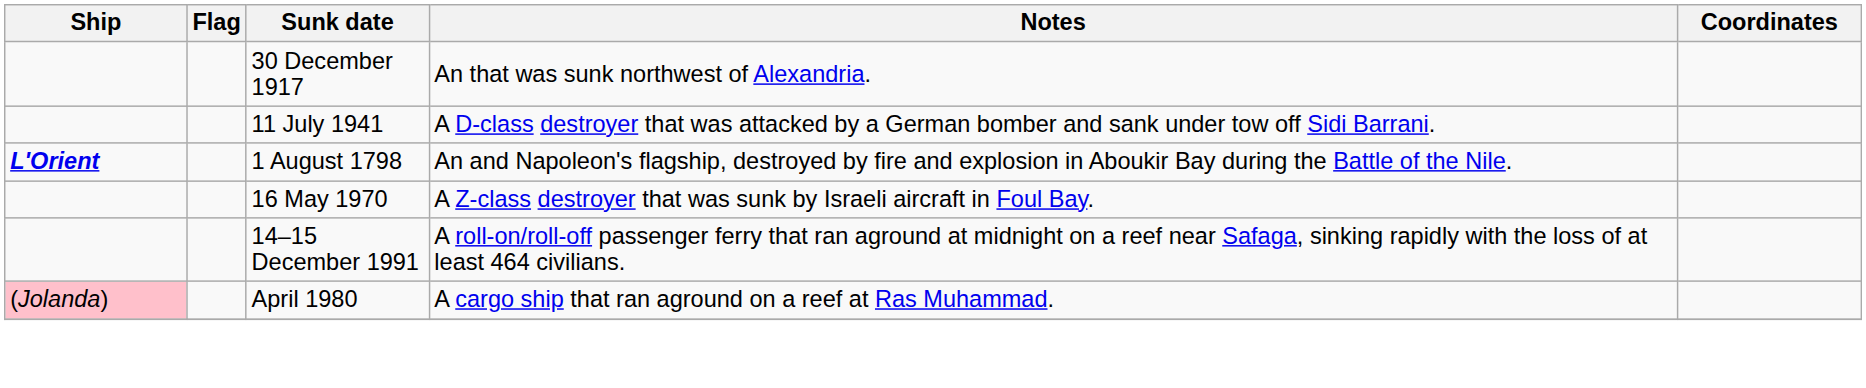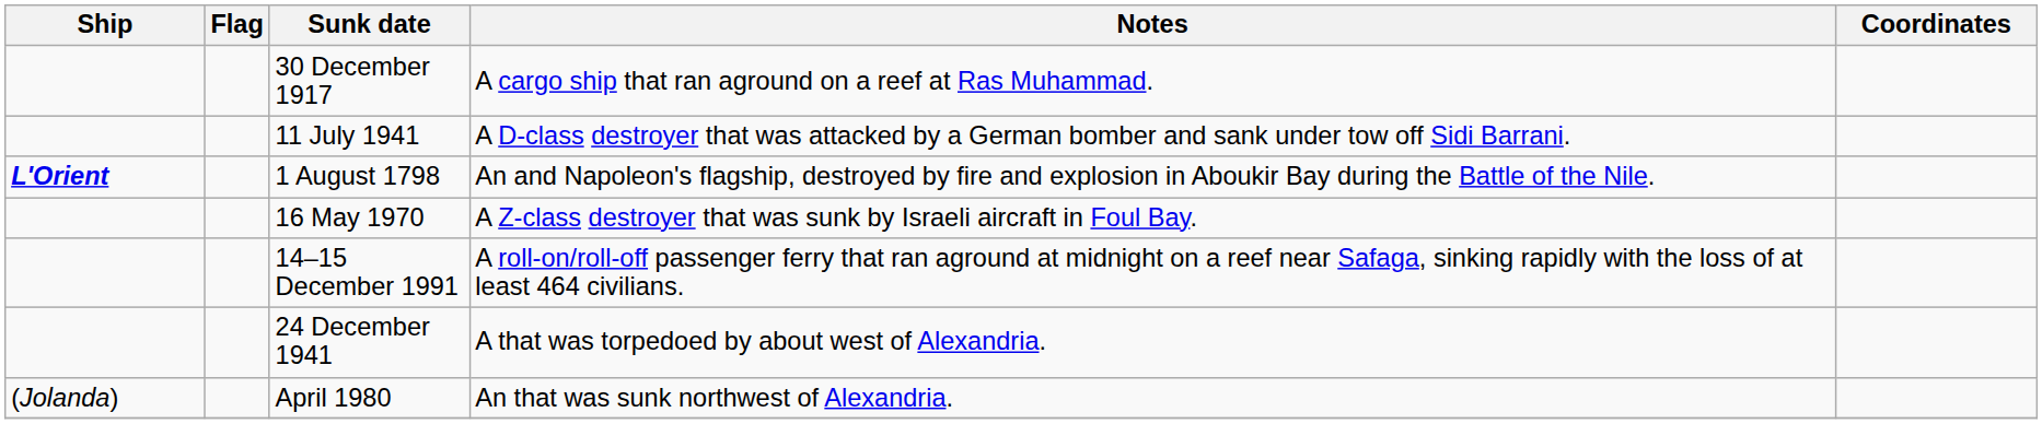30 December 1917 | Notes: An that was sunk northwest of Alexandria. -> A cargo ship that ran aground on a reef at Ras Muhammad.
+ row: 24 December 1941 | A that was torpedoed by about west of Alexandria.
April 1980 | Ship: pink background -> no background
April 1980 | Notes: A cargo ship that ran aground on a reef at Ras Muhammad. -> An that was sunk northwest of Alexandria.
